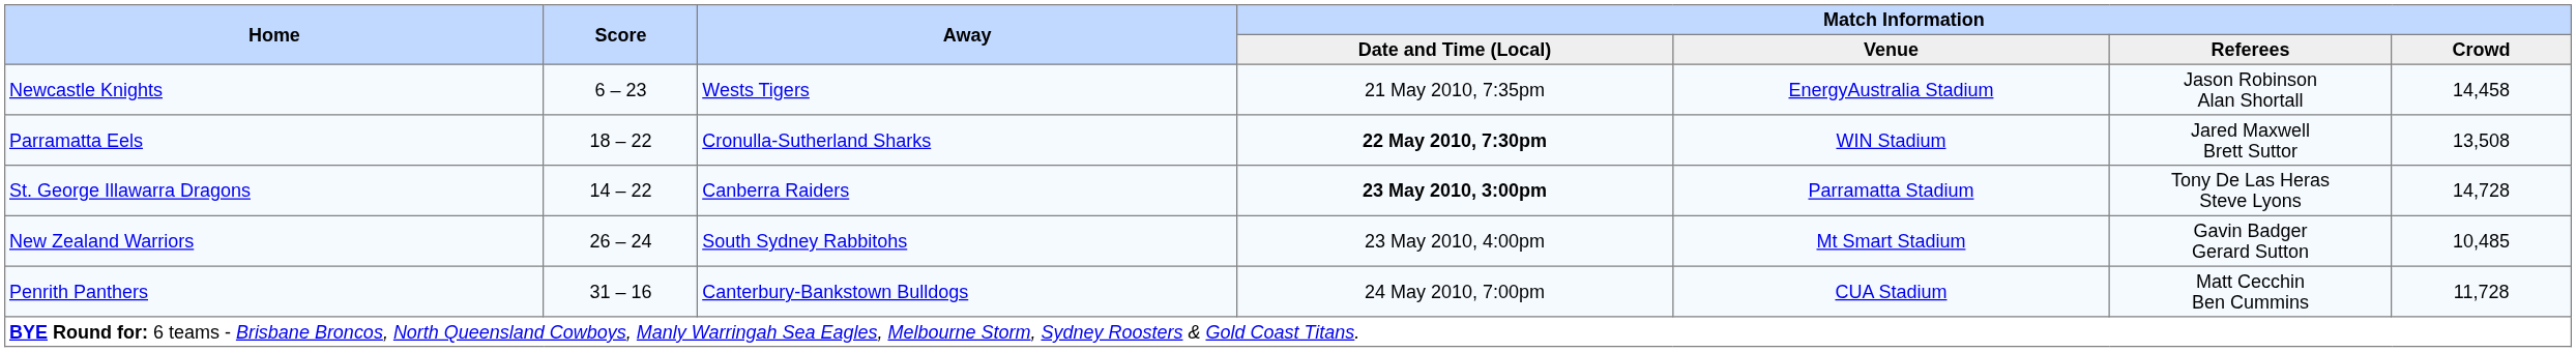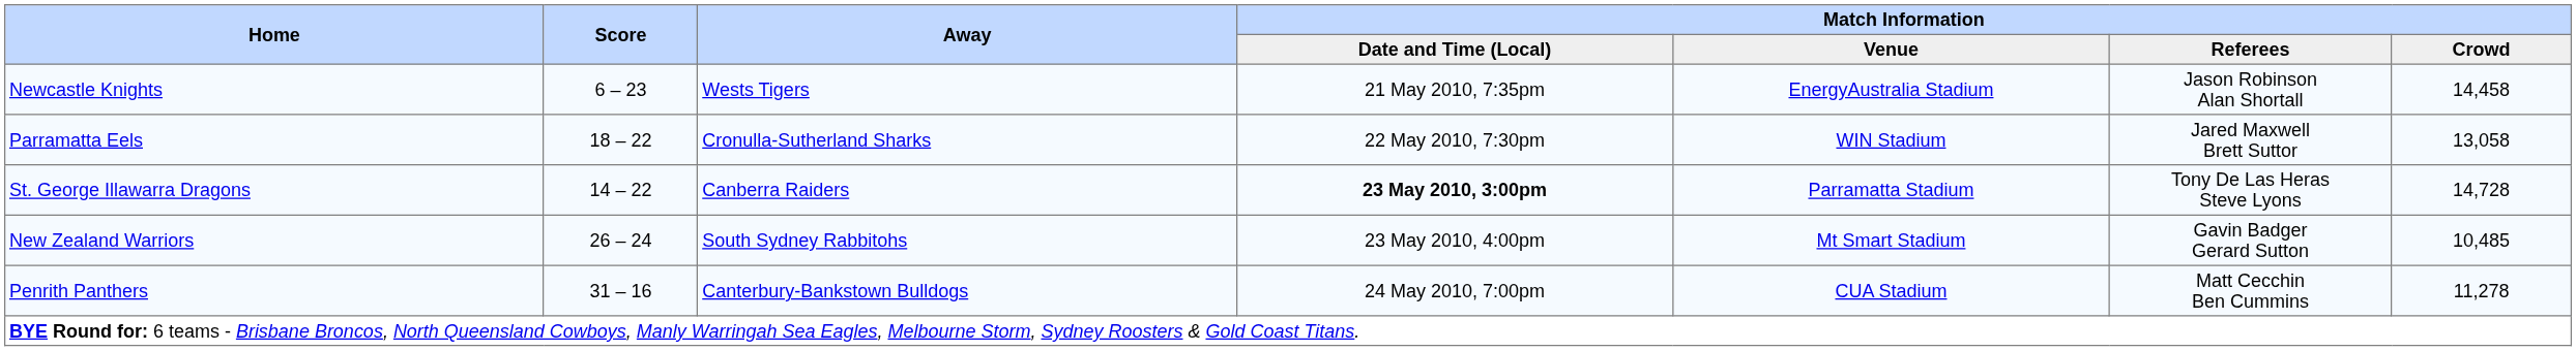Parramatta Eels | Match Information / Date and Time (Local): bold -> normal
Parramatta Eels | Match Information / Crowd: 13,508 -> 13,058
Penrith Panthers | Match Information / Crowd: 11,728 -> 11,278
